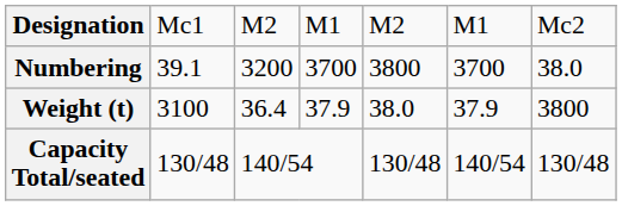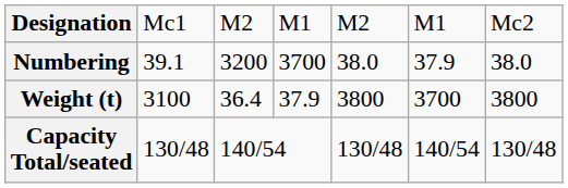Numbering | column 5: 3800 -> 38.0
Numbering | column 6: 3700 -> 37.9
Weight (t) | column 5: 38.0 -> 3800
Weight (t) | column 6: 37.9 -> 3700
